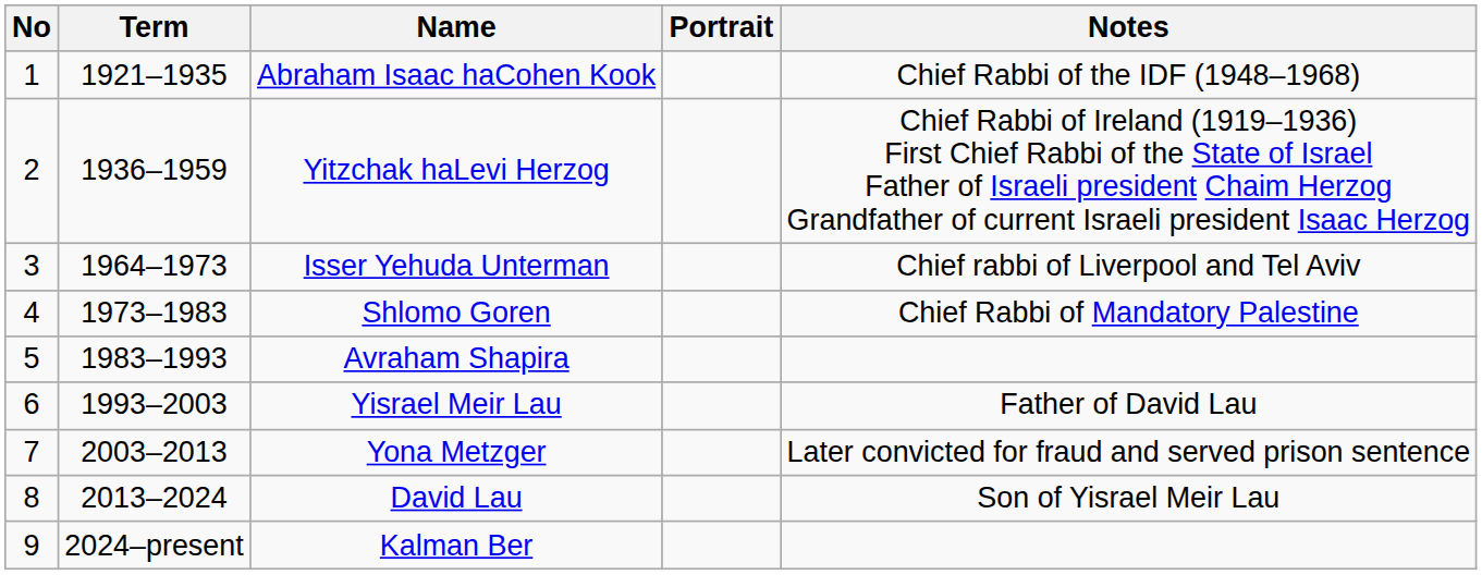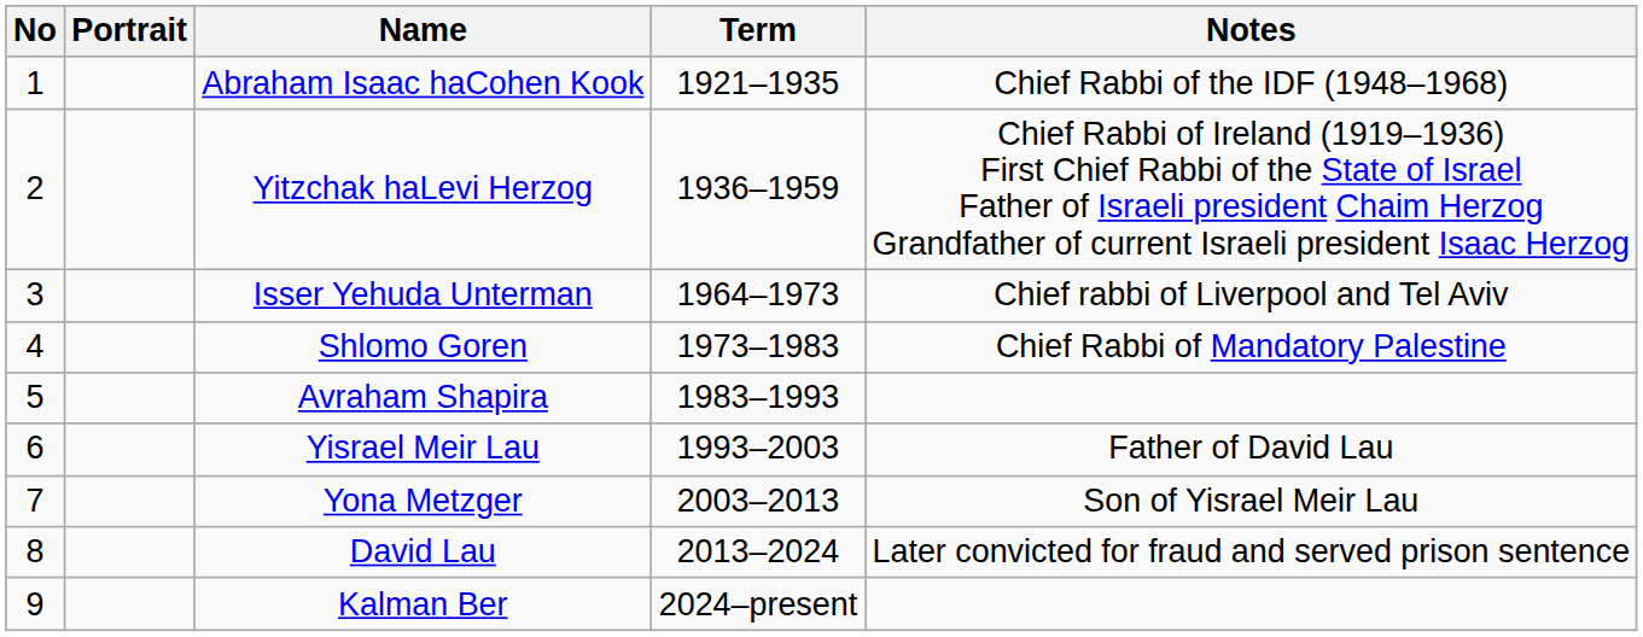columns swapped: Portrait <-> Term
Yona Metzger | Notes: Later convicted for fraud and served prison sentence -> Son of Yisrael Meir Lau
David Lau | Notes: Son of Yisrael Meir Lau -> Later convicted for fraud and served prison sentence
